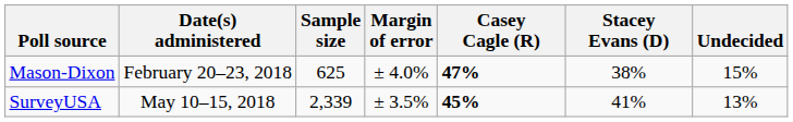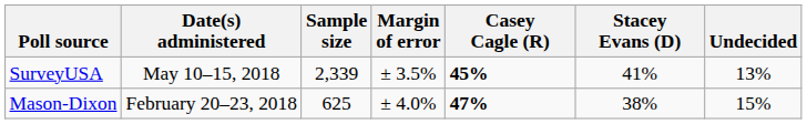rows swapped: SurveyUSA <-> Mason-Dixon
